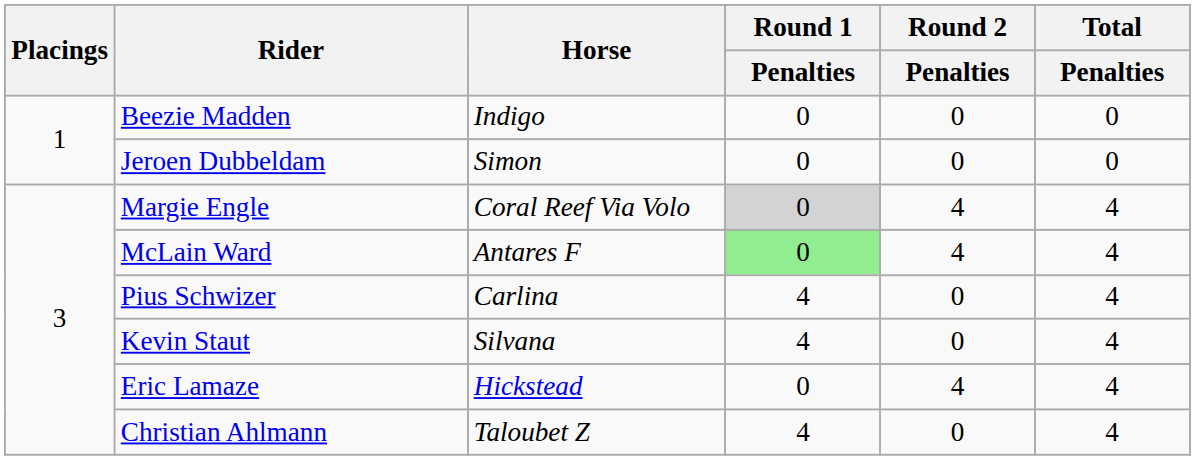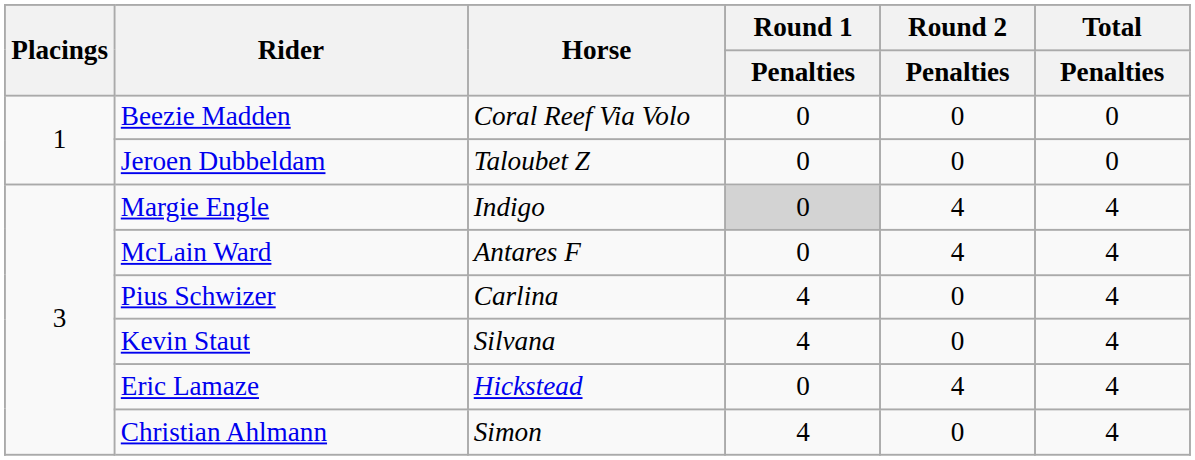Beezie Madden | Horse: Indigo -> Coral Reef Via Volo
Jeroen Dubbeldam | Horse: Simon -> Taloubet Z
Margie Engle | Horse: Coral Reef Via Volo -> Indigo
McLain Ward | Round 1 / Penalties: lightgreen background -> no background
Christian Ahlmann | Horse: Taloubet Z -> Simon
